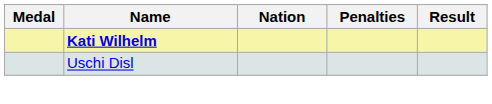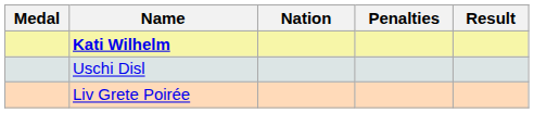+ row: Liv Grete Poirée
